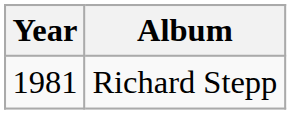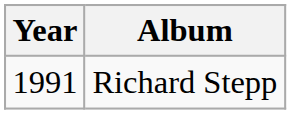Richard Stepp | Year: 1981 -> 1991
